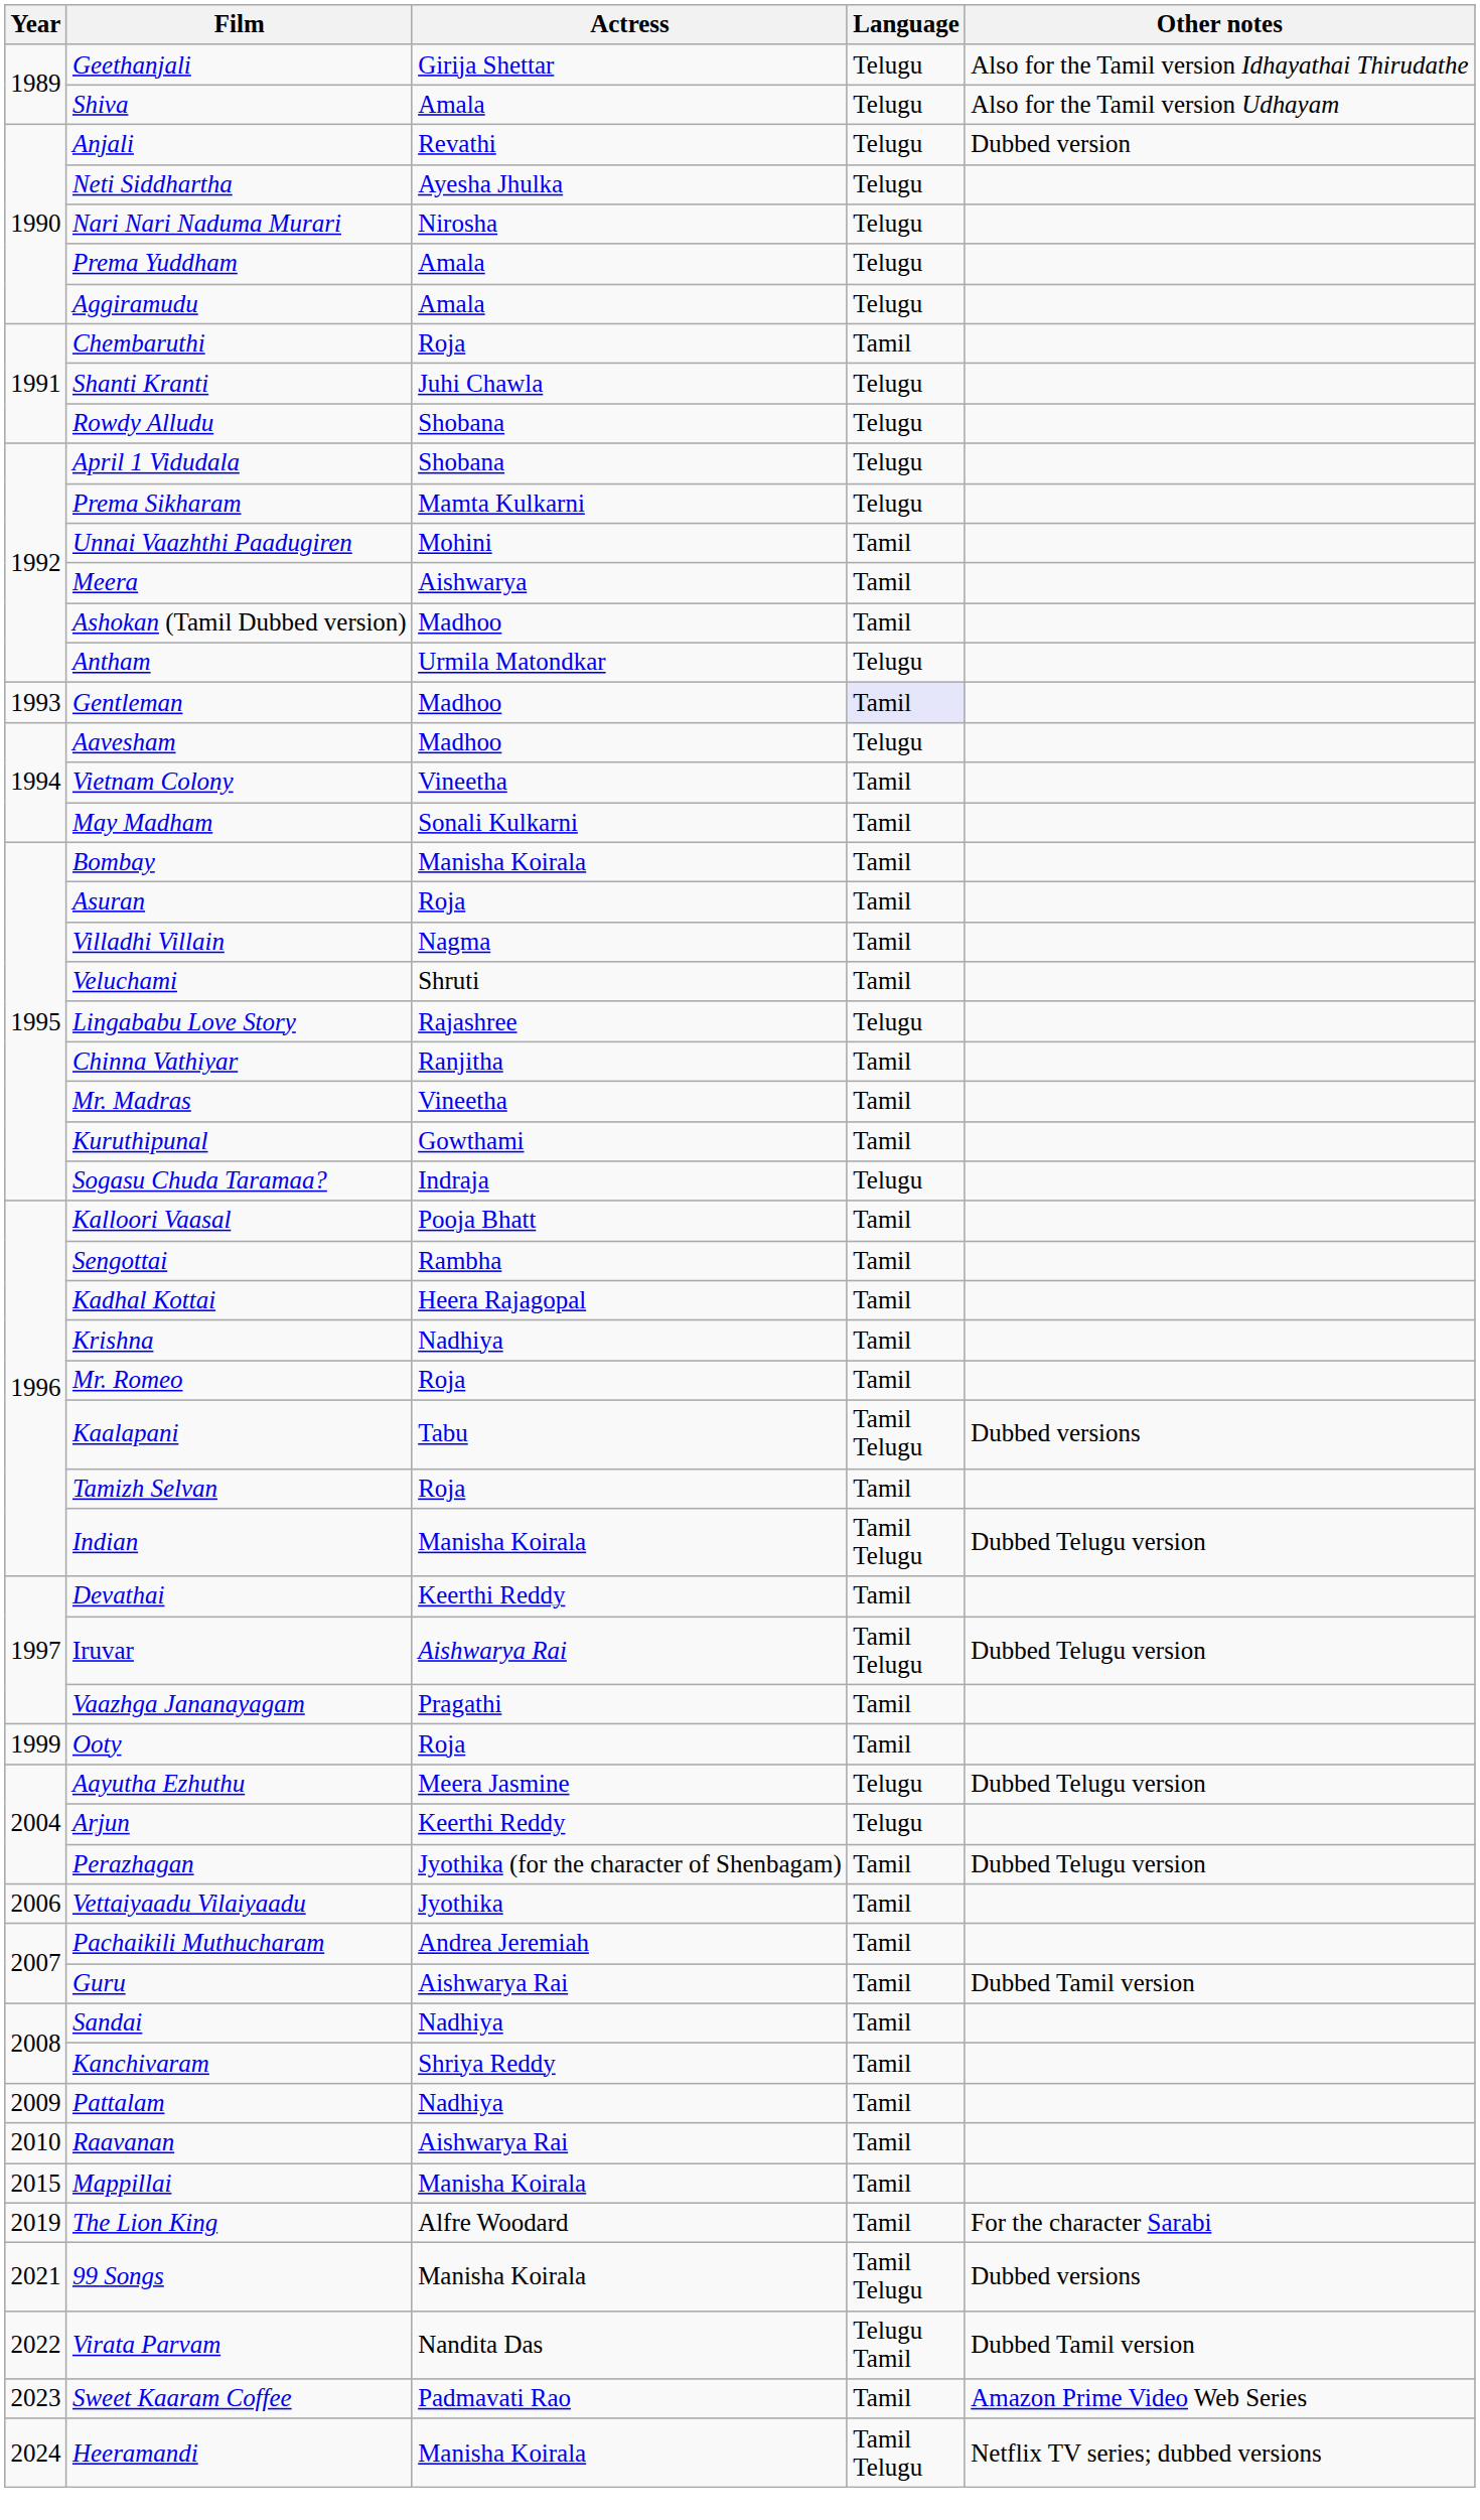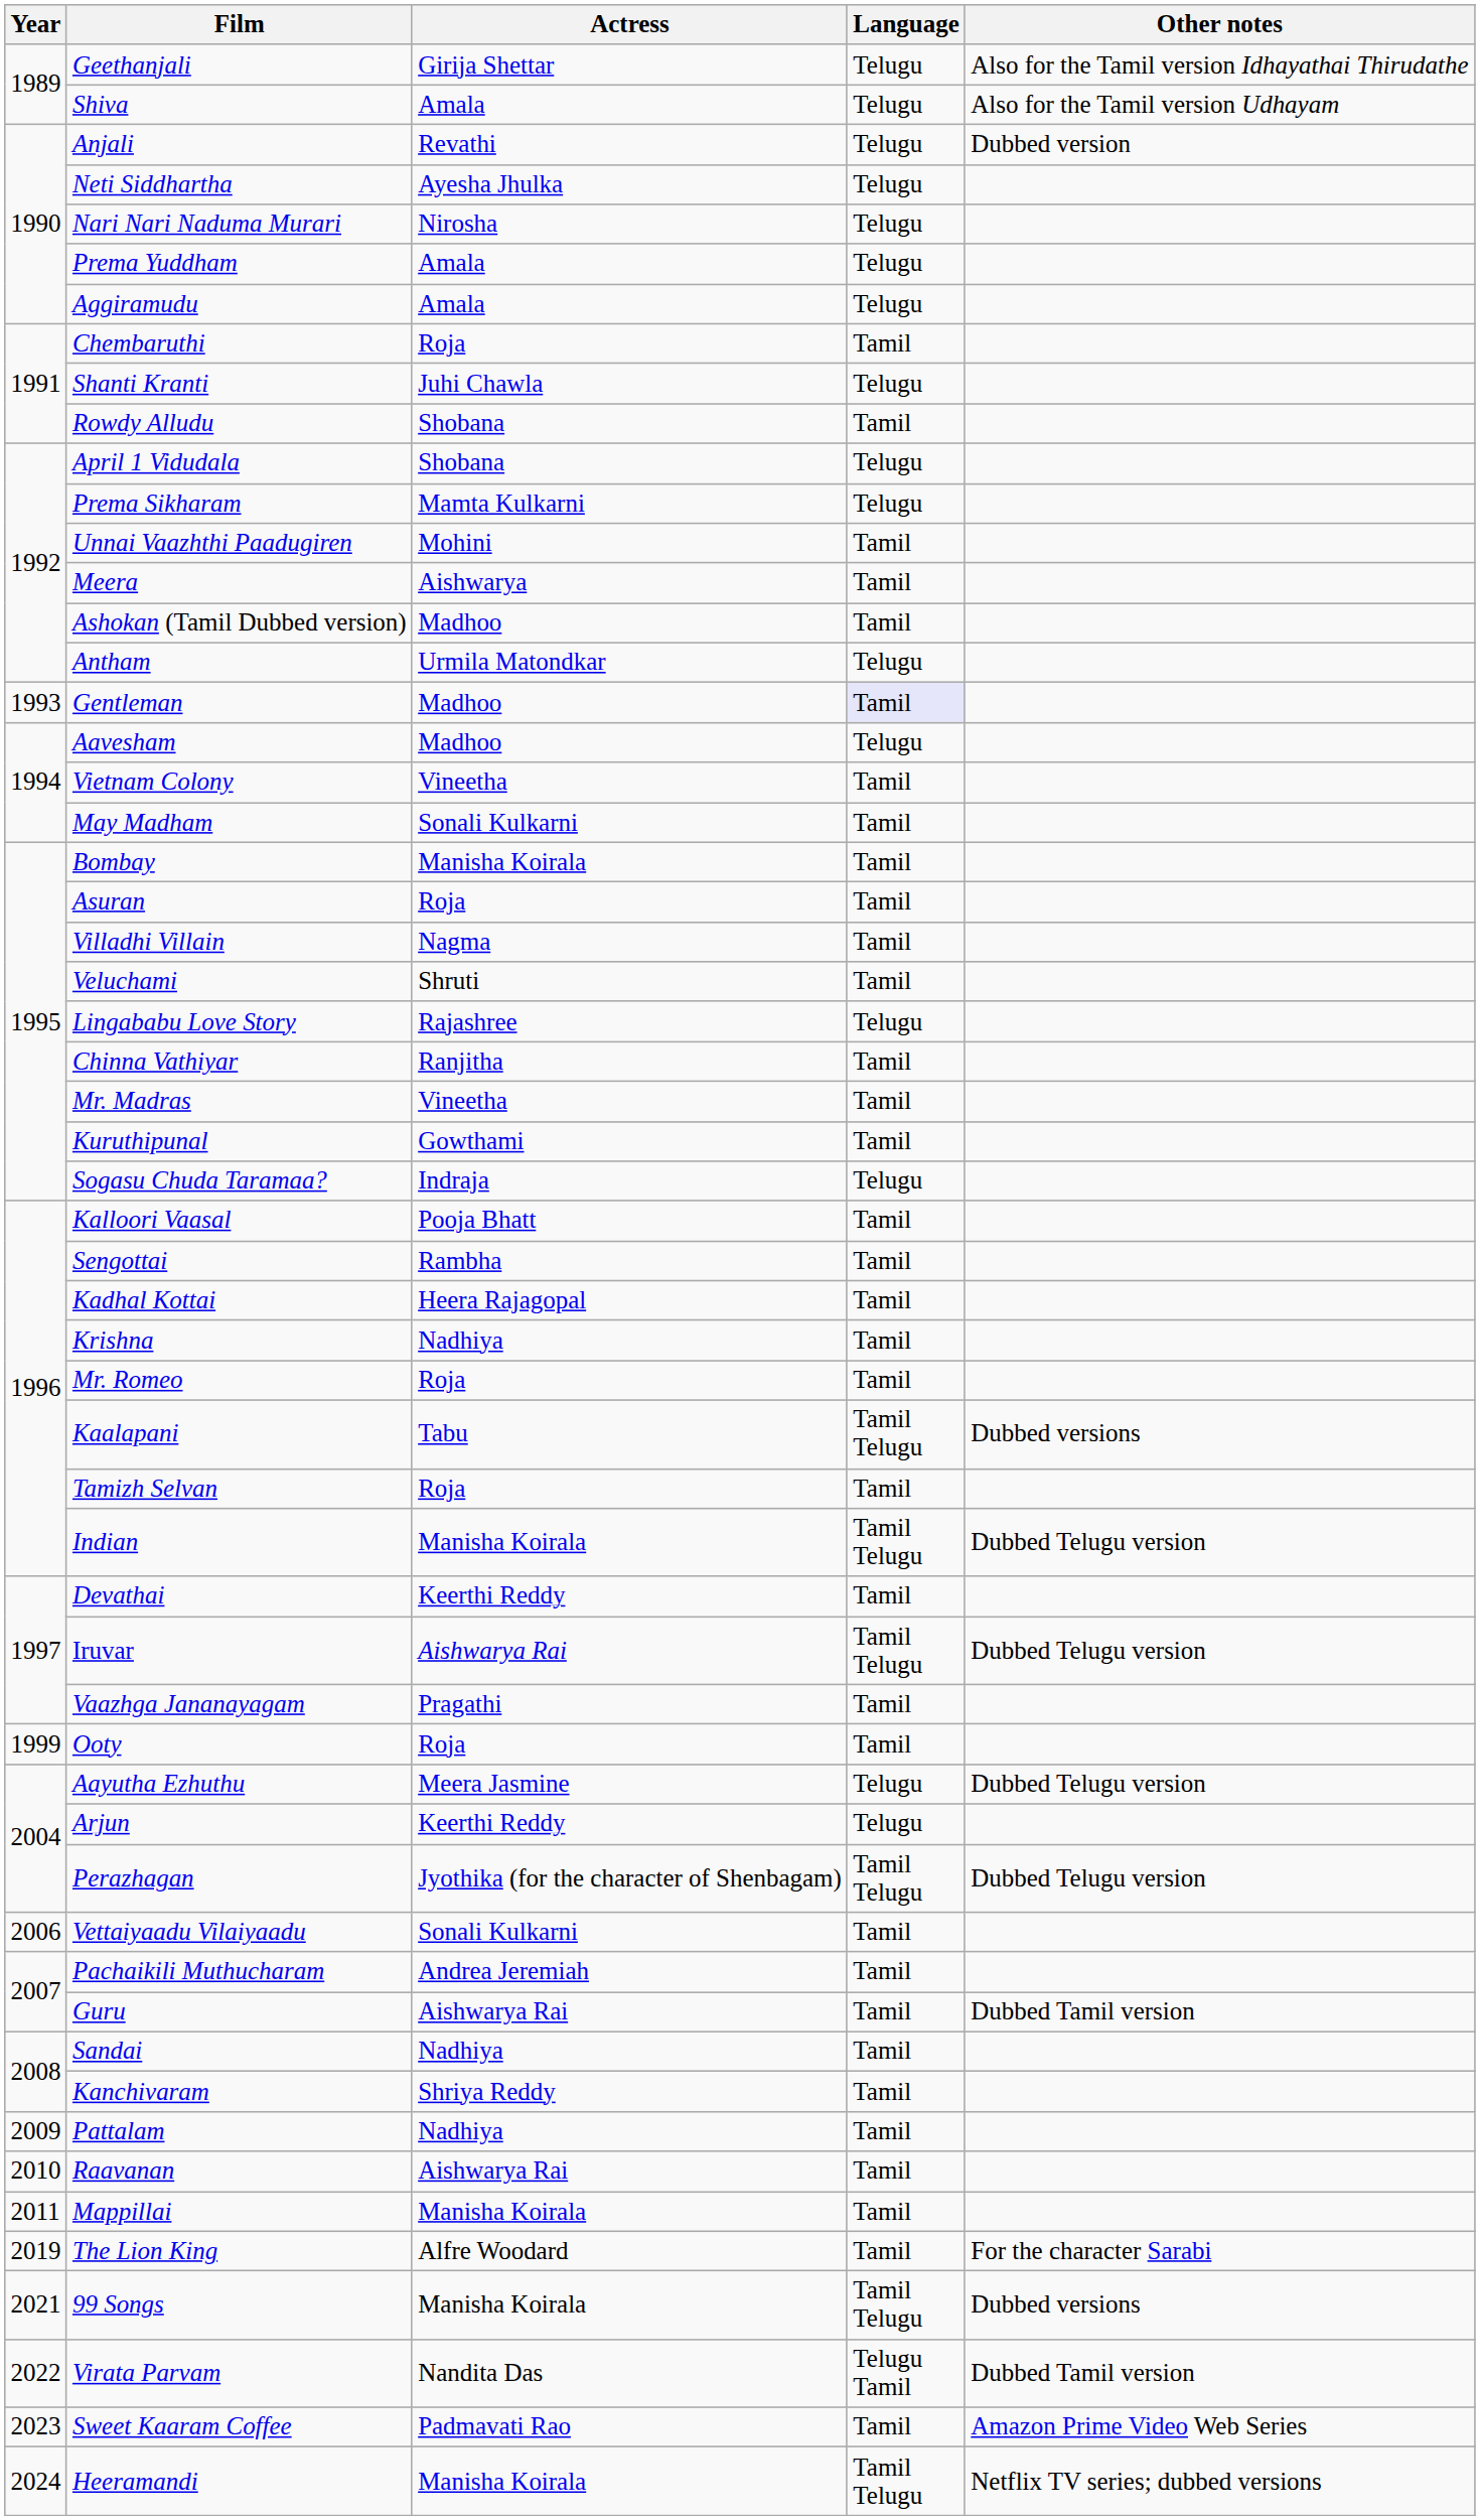Rowdy Alludu | Language: Telugu -> Tamil
Perazhagan | Language: Tamil -> Tamil Telugu
Vettaiyaadu Vilaiyaadu | Actress: Jyothika -> Sonali Kulkarni
Mappillai | Year: 2015 -> 2011
